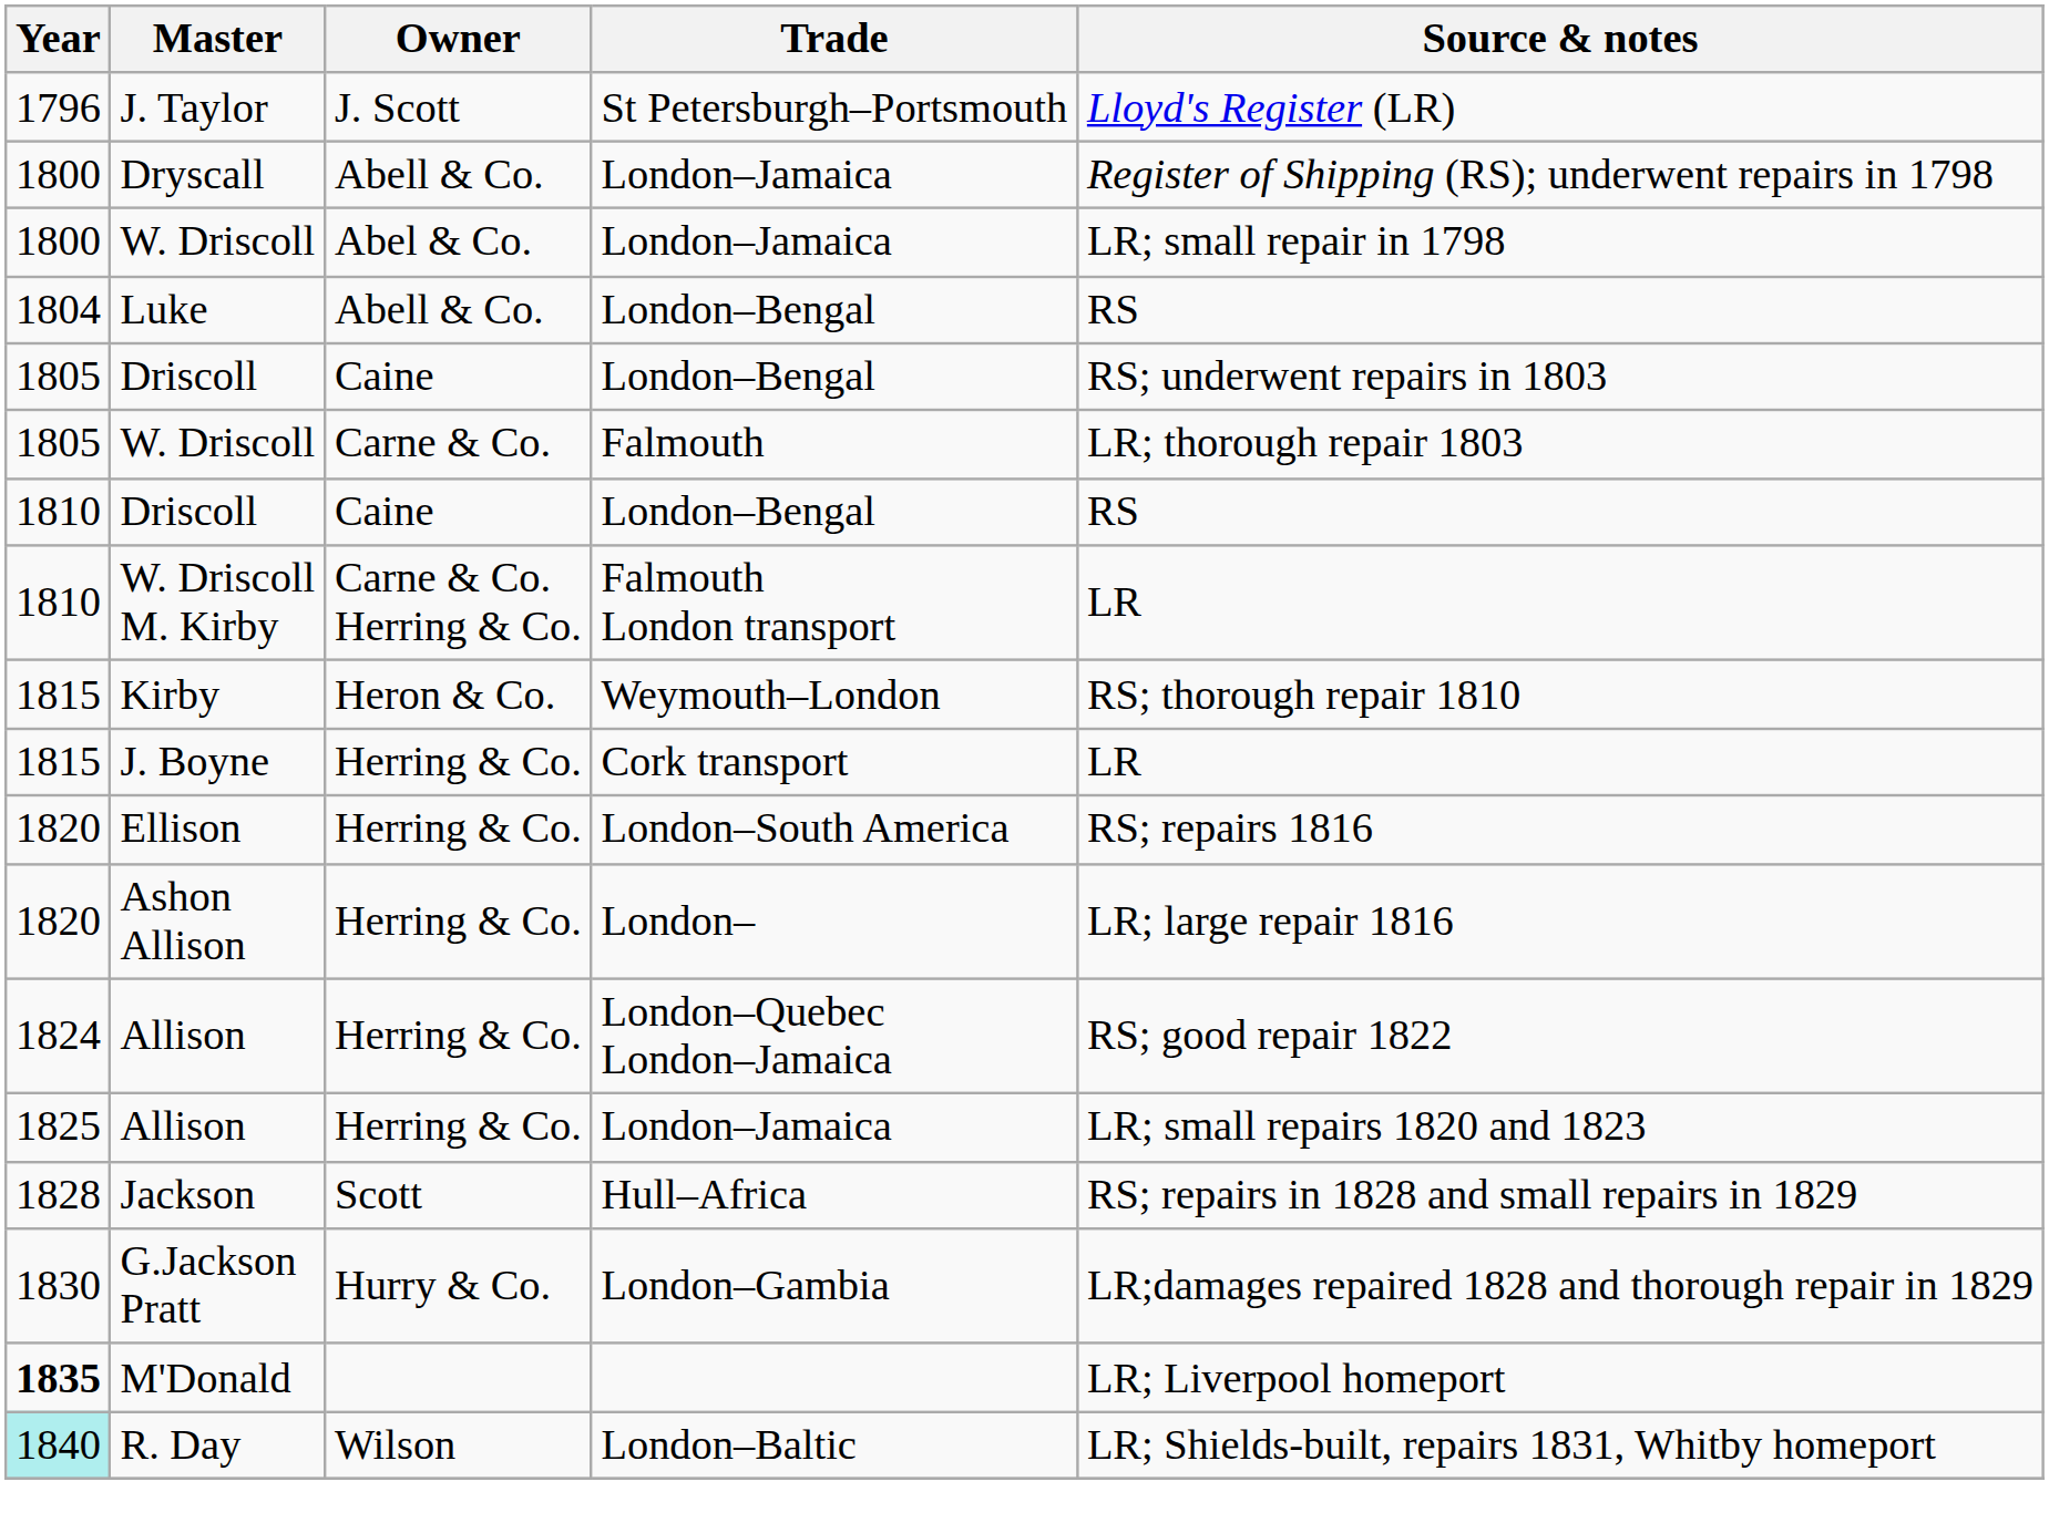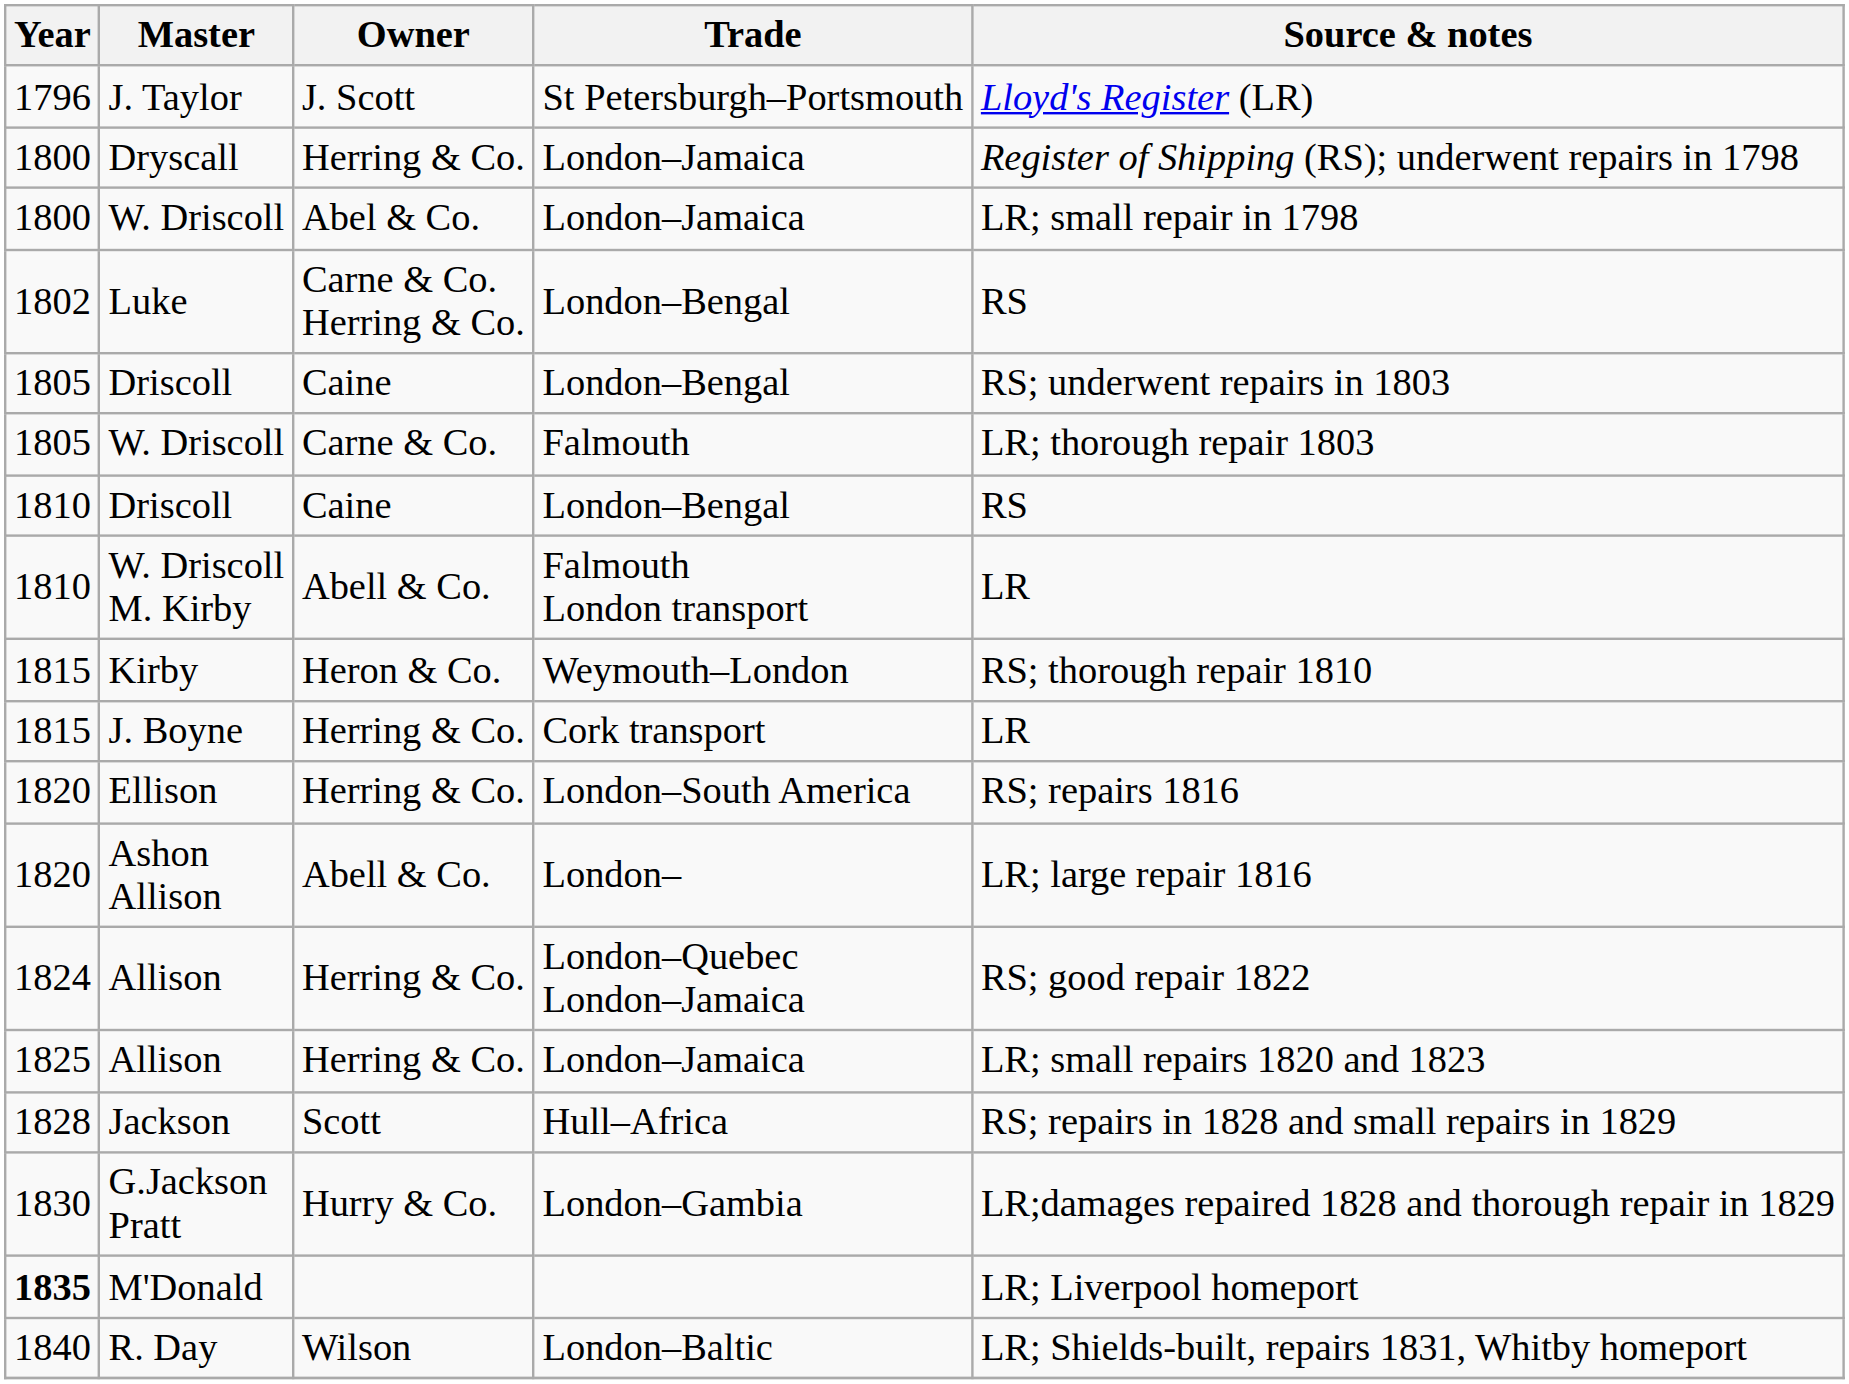Dryscall | Owner: Abell & Co. -> Herring & Co.
Luke | Year: 1804 -> 1802
Luke | Owner: Abell & Co. -> Carne & Co. Herring & Co.
W. Driscoll M. Kirby | Owner: Carne & Co. Herring & Co. -> Abell & Co.
Ashon Allison | Owner: Herring & Co. -> Abell & Co.
R. Day | Year: paleturquoise background -> no background
